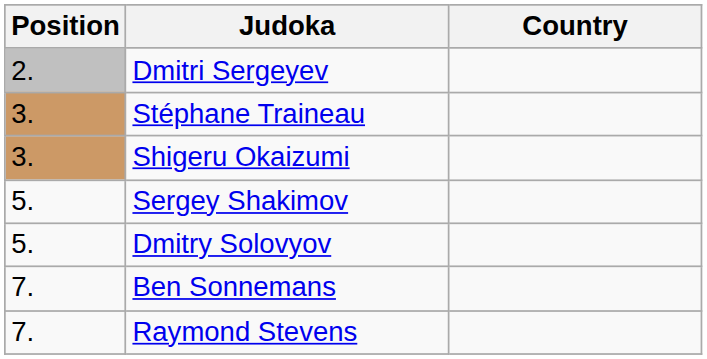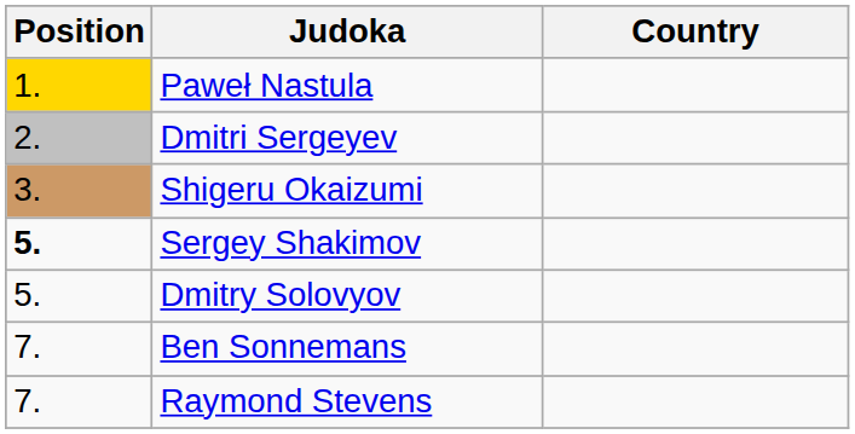+ row: 1. | Paweł Nastula
- row: 3. | Stéphane Traineau
Sergey Shakimov | Position: normal -> bold
